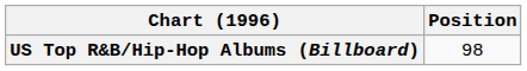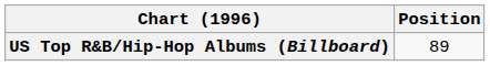US Top R&B/Hip-Hop Albums (Billboard) | Position: 98 -> 89
